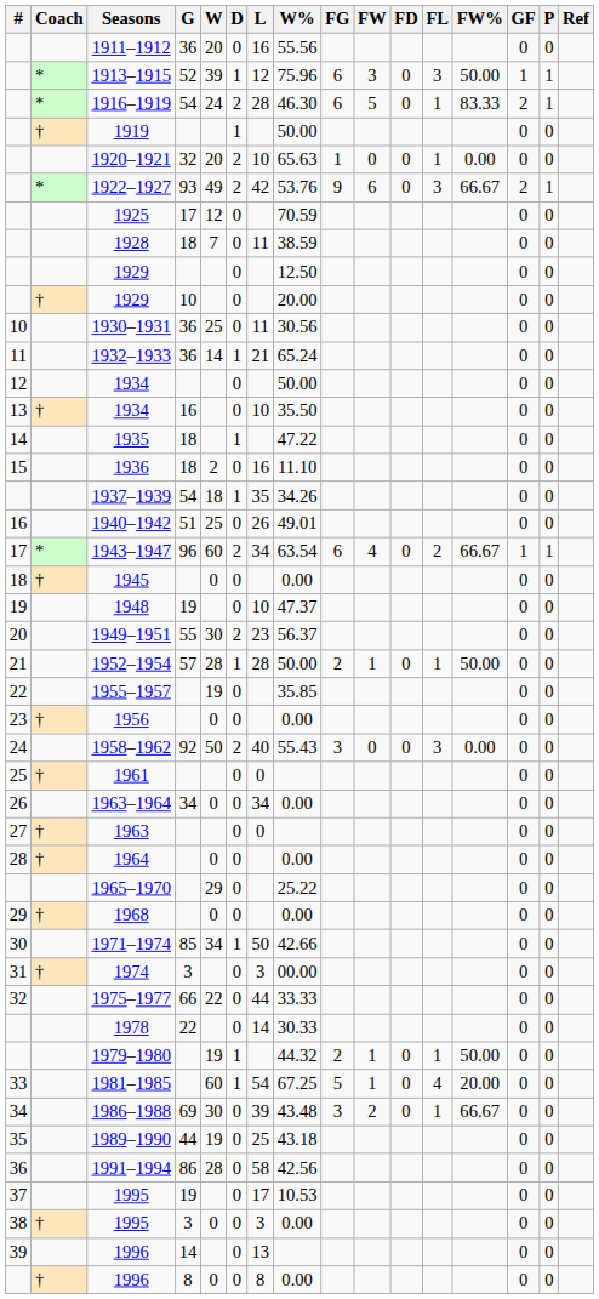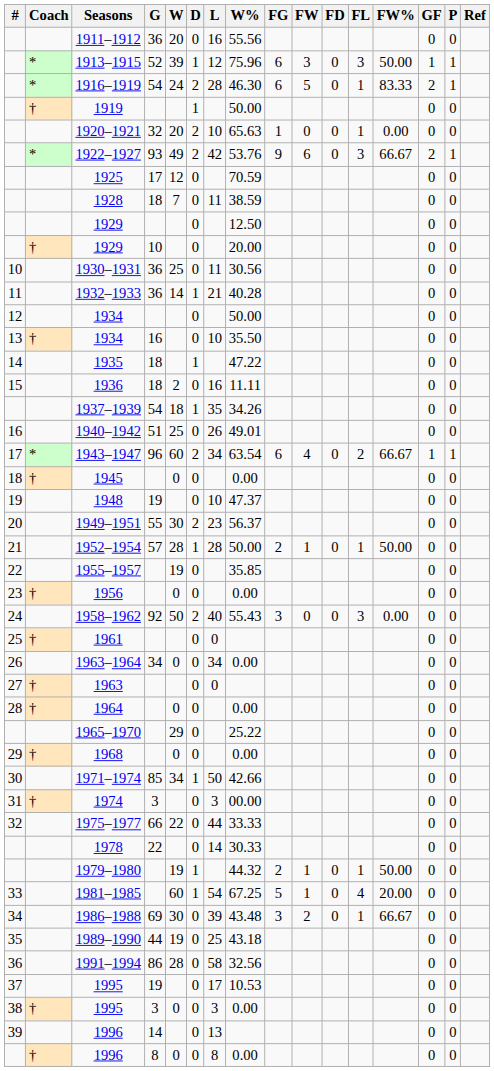1932–1933 | W%: 65.24 -> 40.28
1936 | W%: 11.10 -> 11.11
1991–1994 | W%: 42.56 -> 32.56
